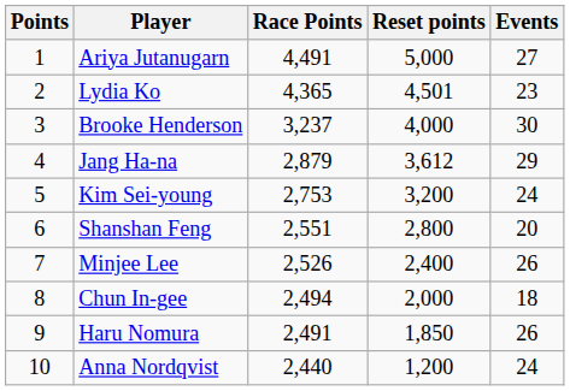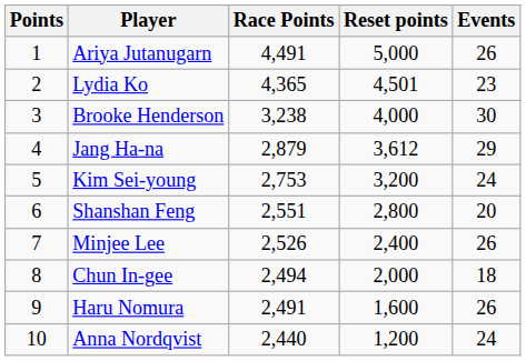Ariya Jutanugarn | Events: 27 -> 26
Brooke Henderson | Race Points: 3,237 -> 3,238
Haru Nomura | Reset points: 1,850 -> 1,600
